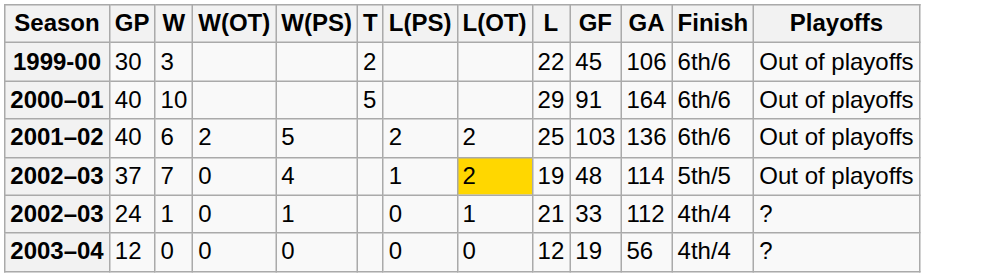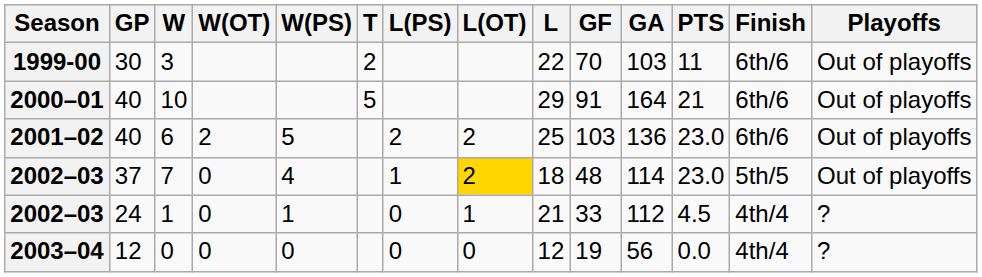+ column: PTS | 11 | 21 | 23.0 | 23.0 | 4.5 | 0.0
3 | GF: 45 -> 70
3 | GA: 106 -> 103
7 | L: 19 -> 18
